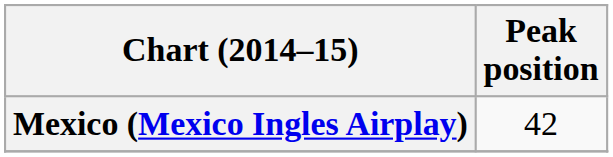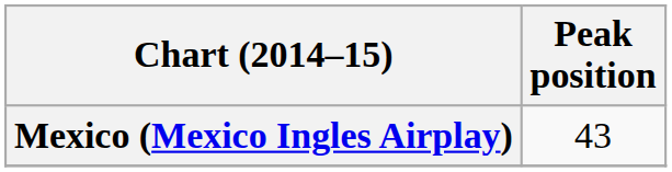Mexico (Mexico Ingles Airplay) | Peak position: 42 -> 43
